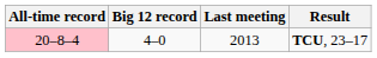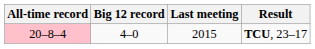TCU, 23–17 | Last meeting: 2013 -> 2015
